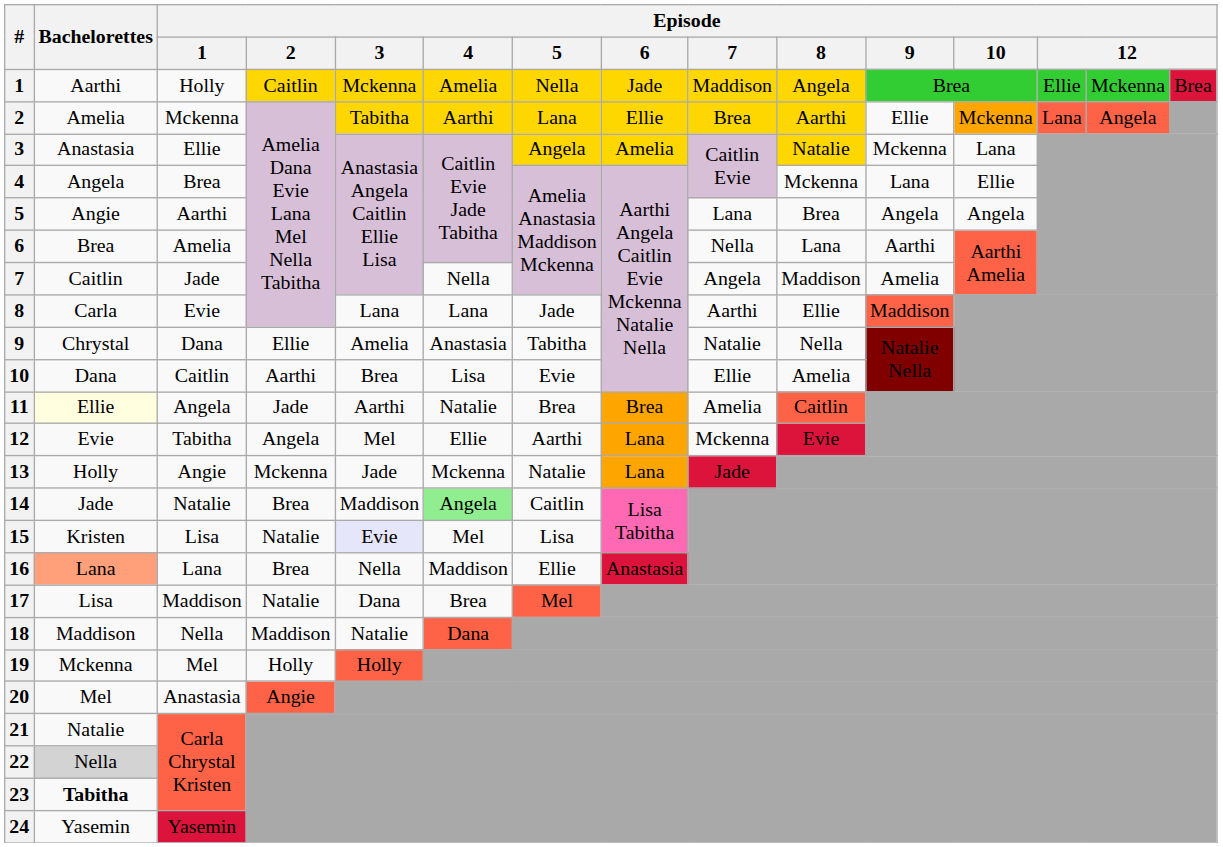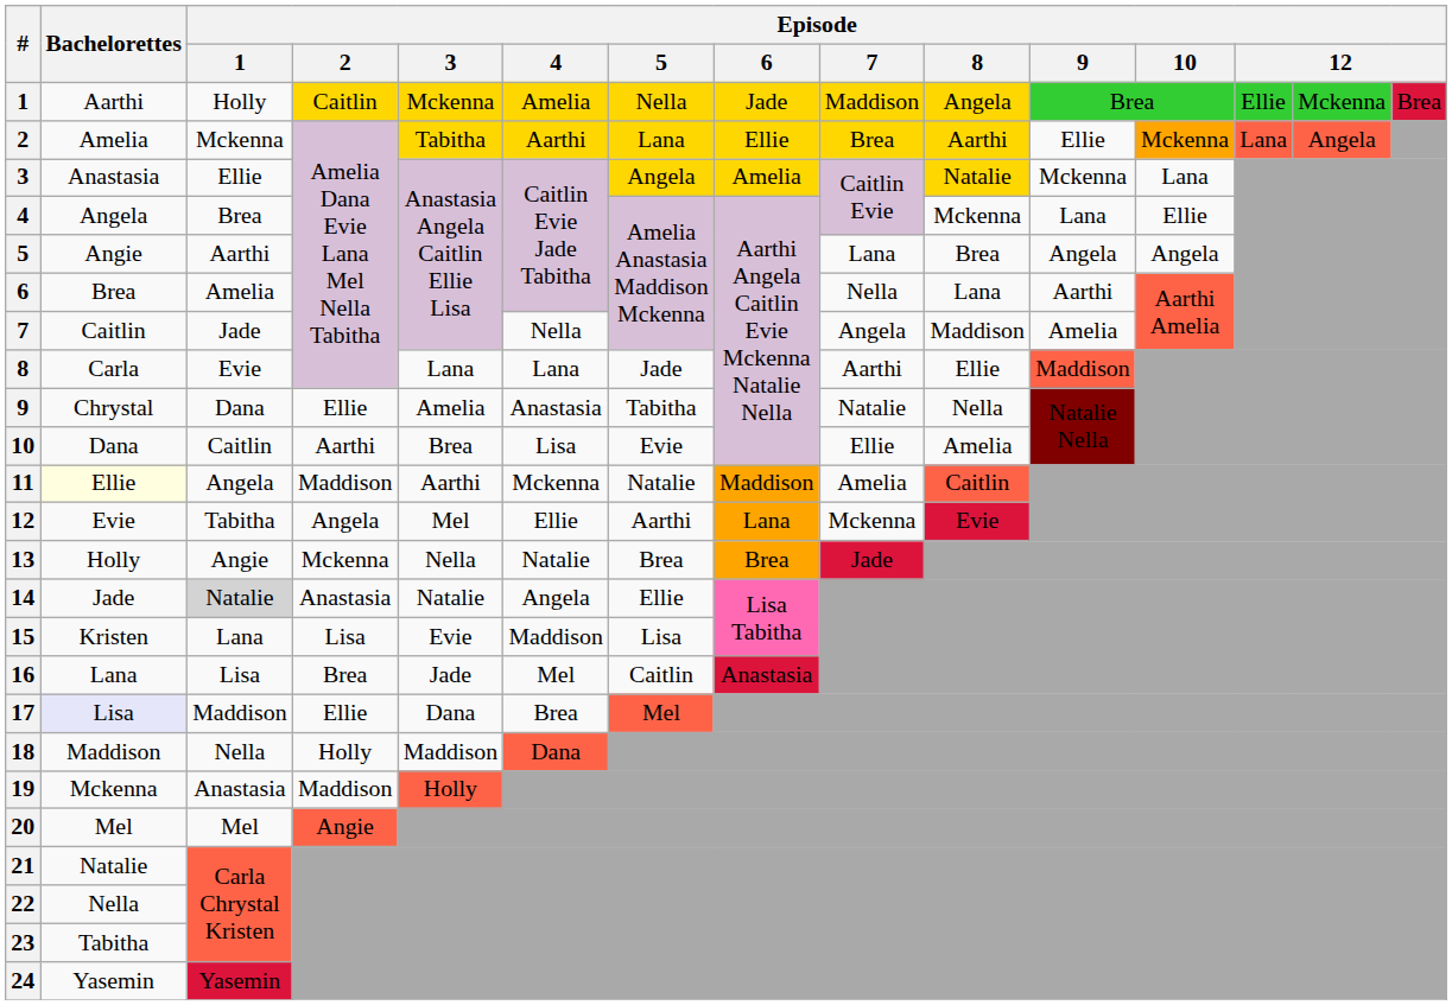11 | Episode / 2: Jade -> Maddison
11 | Episode / 4: Natalie -> Mckenna
11 | Episode / 5: Brea -> Natalie
11 | Episode / 6: Brea -> Maddison
13 | Episode / 3: Jade -> Nella
13 | Episode / 4: Mckenna -> Natalie
13 | Episode / 5: Natalie -> Brea
13 | Episode / 6: Lana -> Brea
14 | Episode / 1: no background -> lightgrey background
14 | Episode / 2: Brea -> Anastasia
14 | Episode / 3: Maddison -> Natalie
14 | Episode / 4: lightgreen background -> no background
14 | Episode / 5: Caitlin -> Ellie
15 | Episode / 1: Lisa -> Lana
15 | Episode / 2: Natalie -> Lisa
15 | Episode / 3: lavender background -> no background
15 | Episode / 4: Mel -> Maddison
16 | Bachelorettes: lightsalmon background -> no background
16 | Episode / 1: Lana -> Lisa
16 | Episode / 3: Nella -> Jade
16 | Episode / 4: Maddison -> Mel
16 | Episode / 5: Ellie -> Caitlin
17 | Bachelorettes: no background -> lavender background
17 | Episode / 2: Natalie -> Ellie
18 | Episode / 2: Maddison -> Holly
18 | Episode / 3: Natalie -> Maddison
19 | Episode / 1: Mel -> Anastasia
19 | Episode / 2: Holly -> Maddison
20 | Episode / 1: Anastasia -> Mel
22 | Bachelorettes: lightgrey background -> no background
23 | Bachelorettes: bold -> normal
